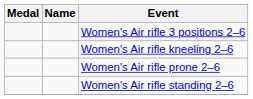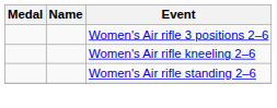- row: Women's Air rifle prone 2–6
